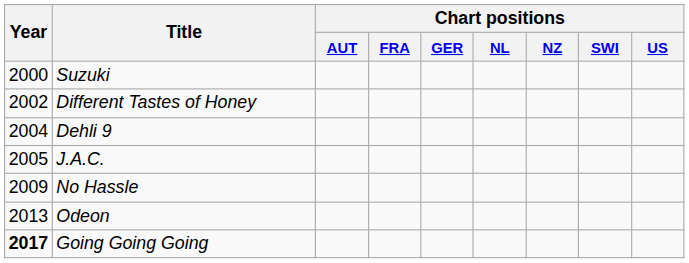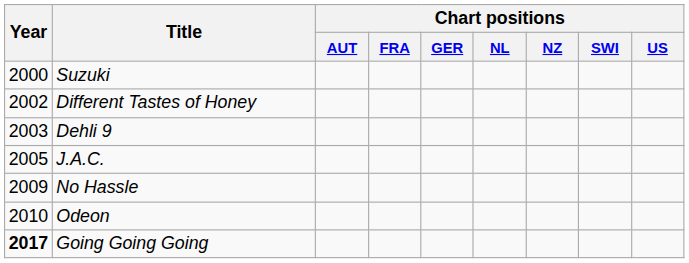Dehli 9 | Year: 2004 -> 2003
Odeon | Year: 2013 -> 2010
